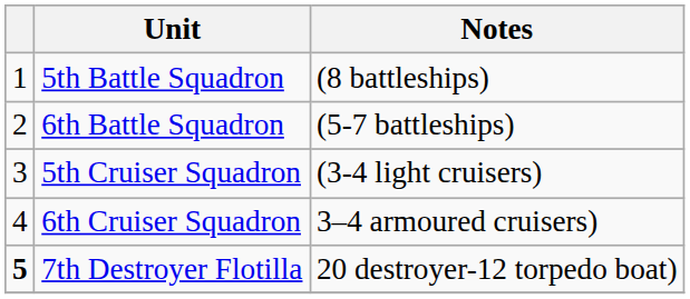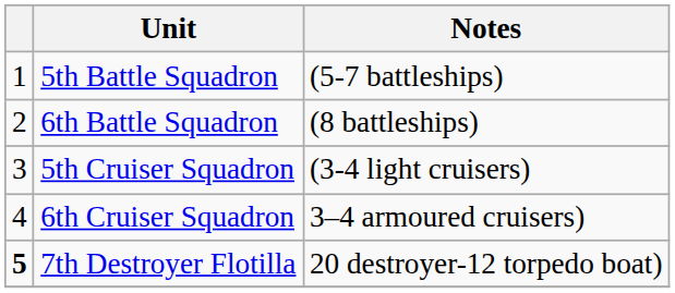5th Battle Squadron | Notes: (8 battleships) -> (5-7 battleships)
6th Battle Squadron | Notes: (5-7 battleships) -> (8 battleships)
